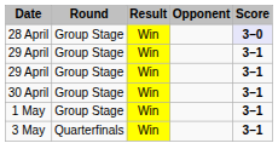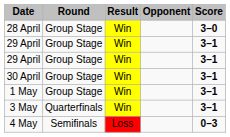28 April | Score: lavender background -> no background
+ row: 4 May | Semifinals | Loss | 0–3
